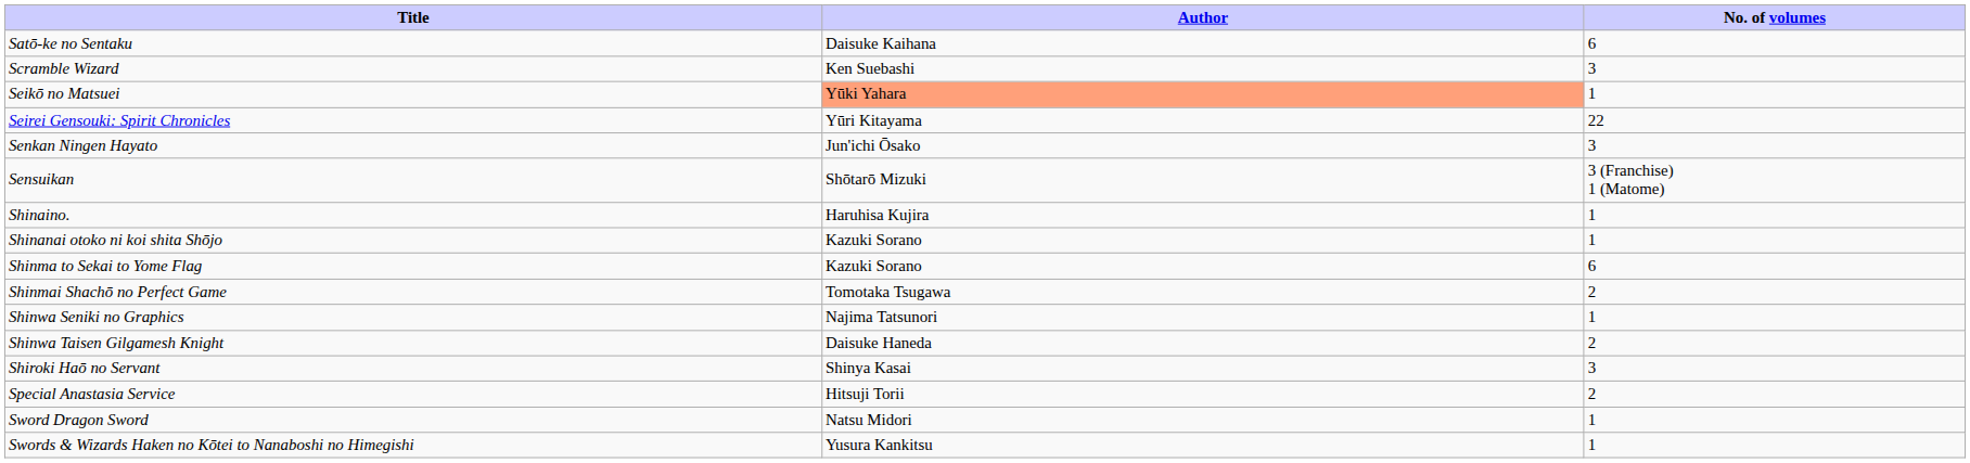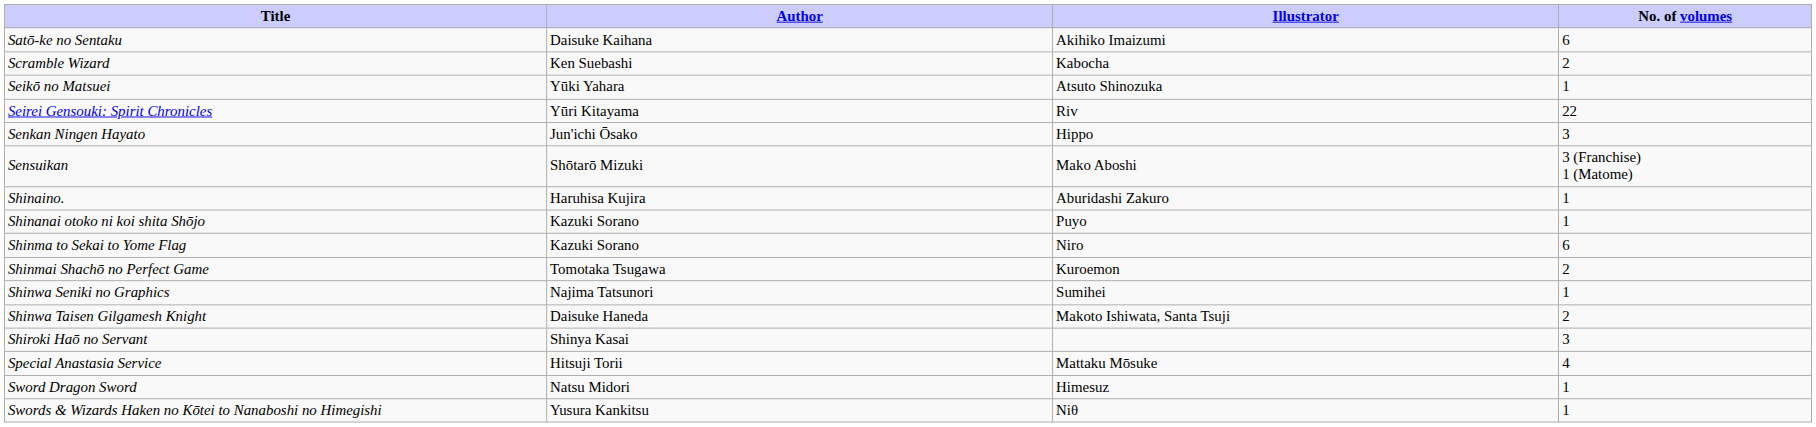+ column: Illustrator | Akihiko Imaizumi | Kabocha | Atsuto Shinozuka | Riv | Hippo | Mako Aboshi | Aburidashi Zakuro | Puyo | Niro | Kuroemon | Sumihei | Makoto Ishiwata, Santa Tsuji | Mattaku Mōsuke | Himesuz | Niθ
Scramble Wizard | No. of volumes: 3 -> 2
Seikō no Matsuei | Author: lightsalmon background -> no background
Special Anastasia Service | No. of volumes: 2 -> 4
